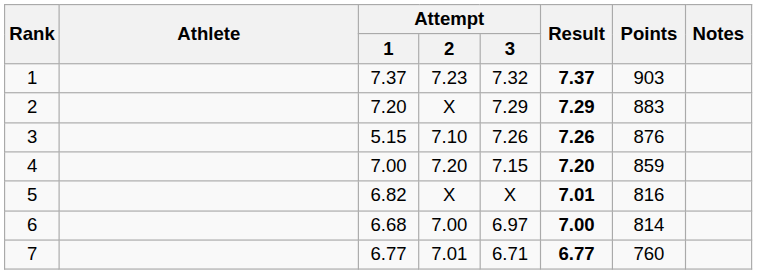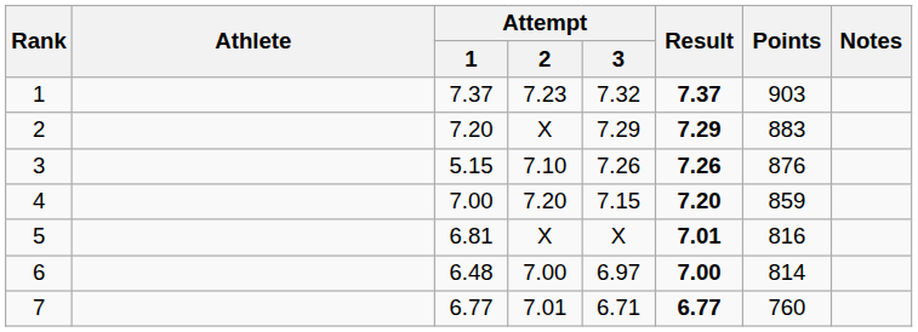5 | Attempt / 1: 6.82 -> 6.81
6 | Attempt / 1: 6.68 -> 6.48
